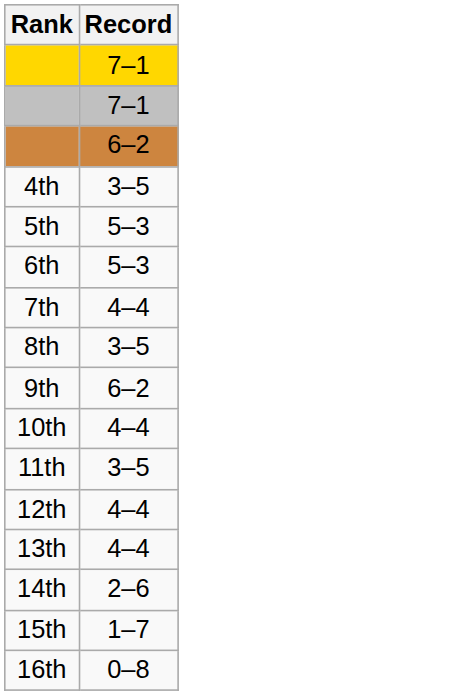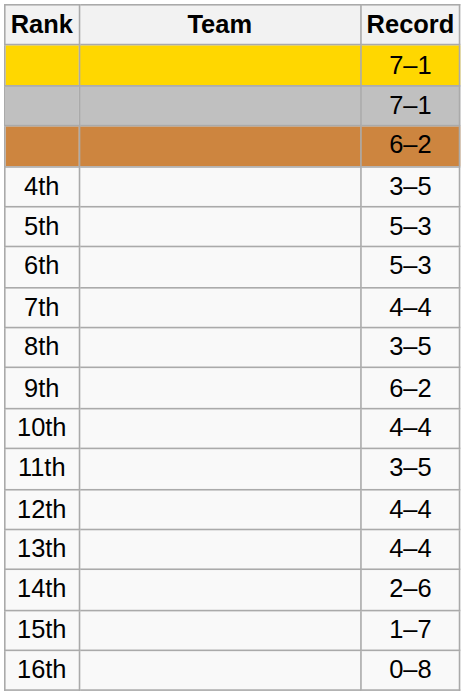+ column: Team
